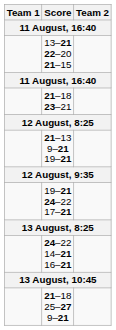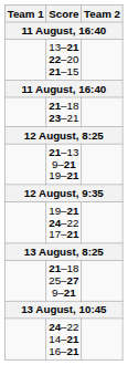rows swapped: 24–22 14–21 16–21 <-> 21–18 25–27 9–21
